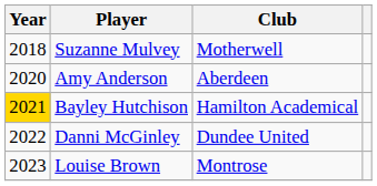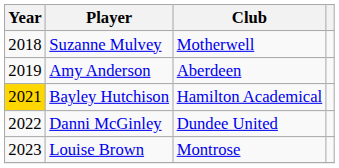Amy Anderson | Year: 2020 -> 2019
